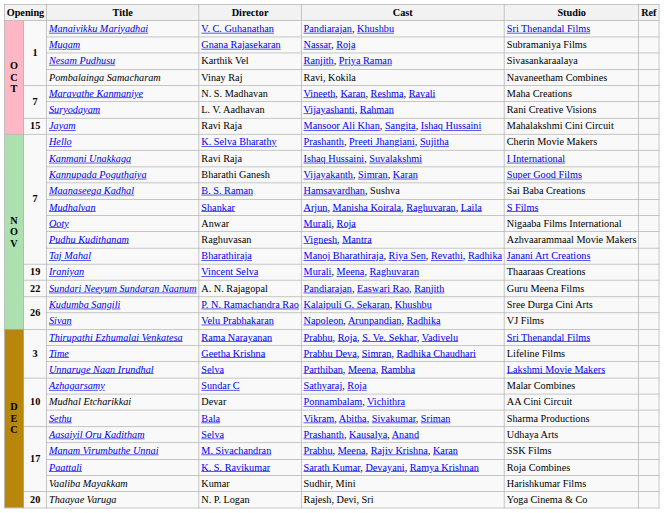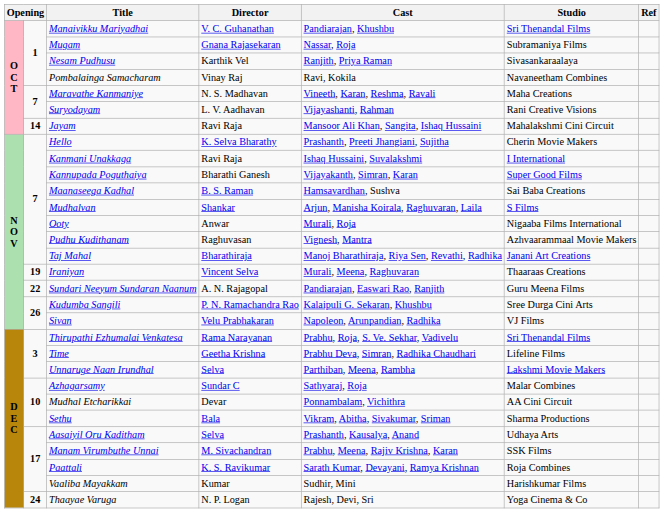Jayam | column 2: 15 -> 14
Thaayae Varuga | column 2: 20 -> 24
